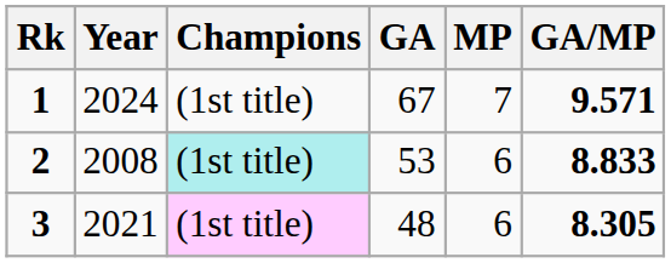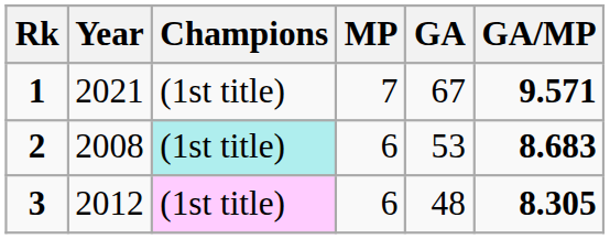columns swapped: MP <-> GA
1 | Year: 2024 -> 2021
2 | GA/MP: 8.833 -> 8.683
3 | Year: 2021 -> 2012
